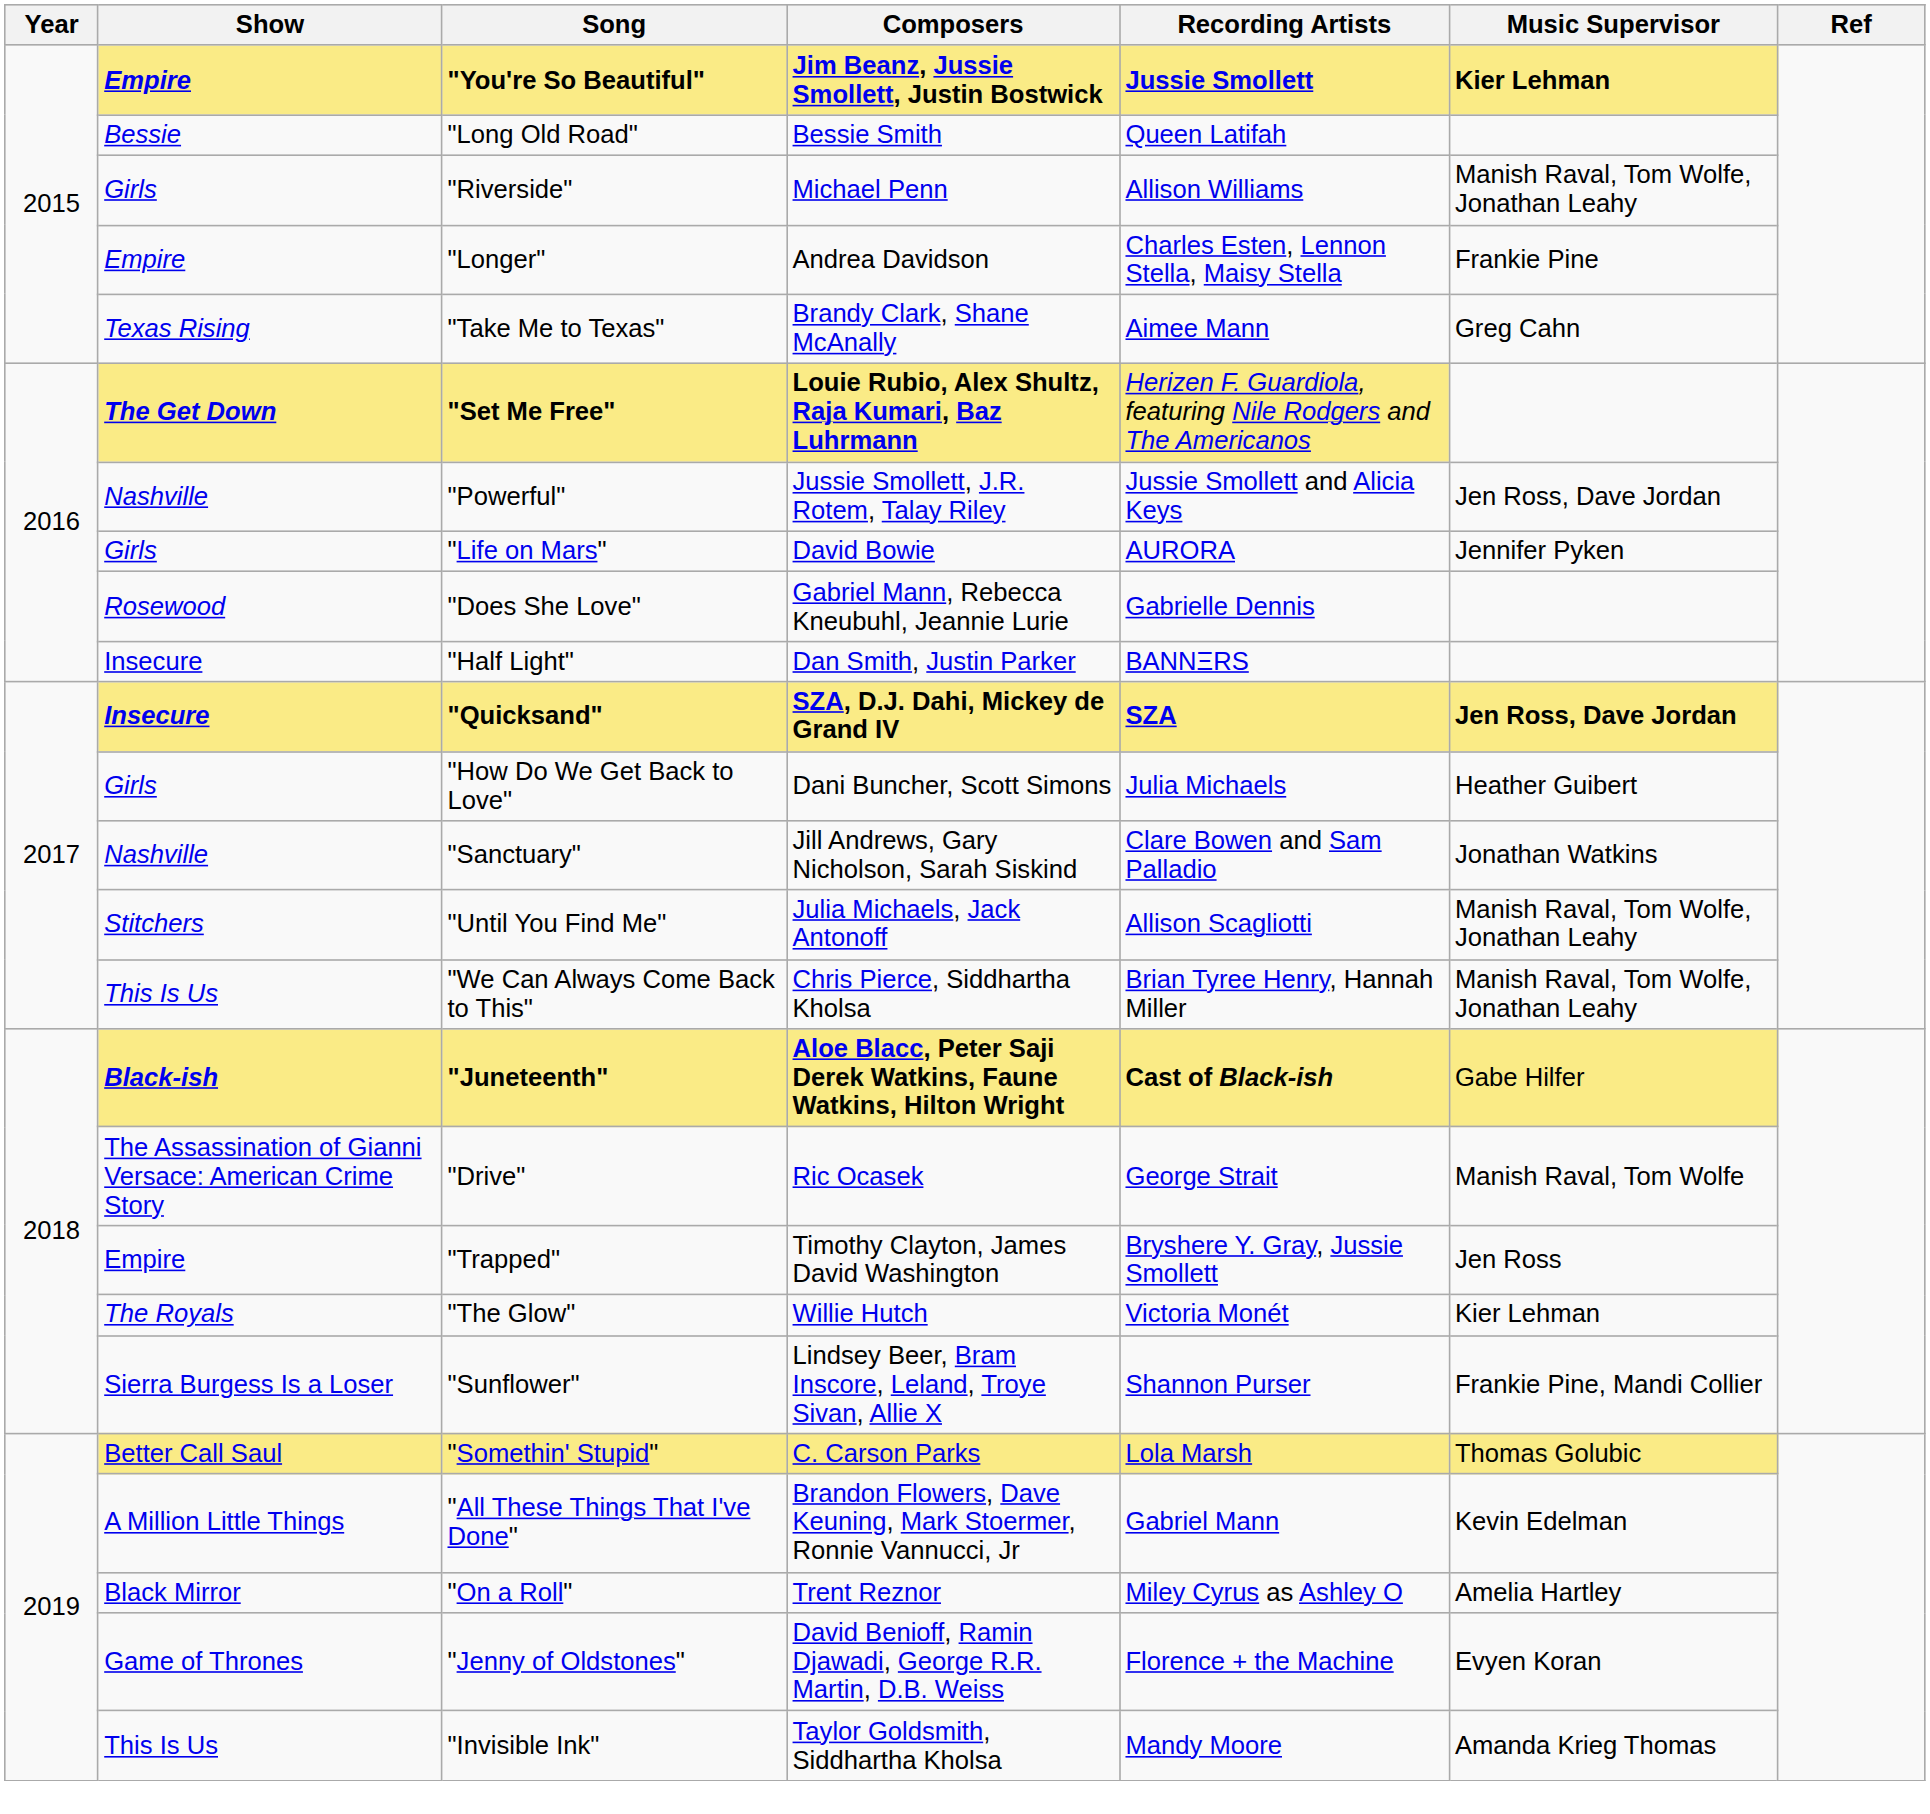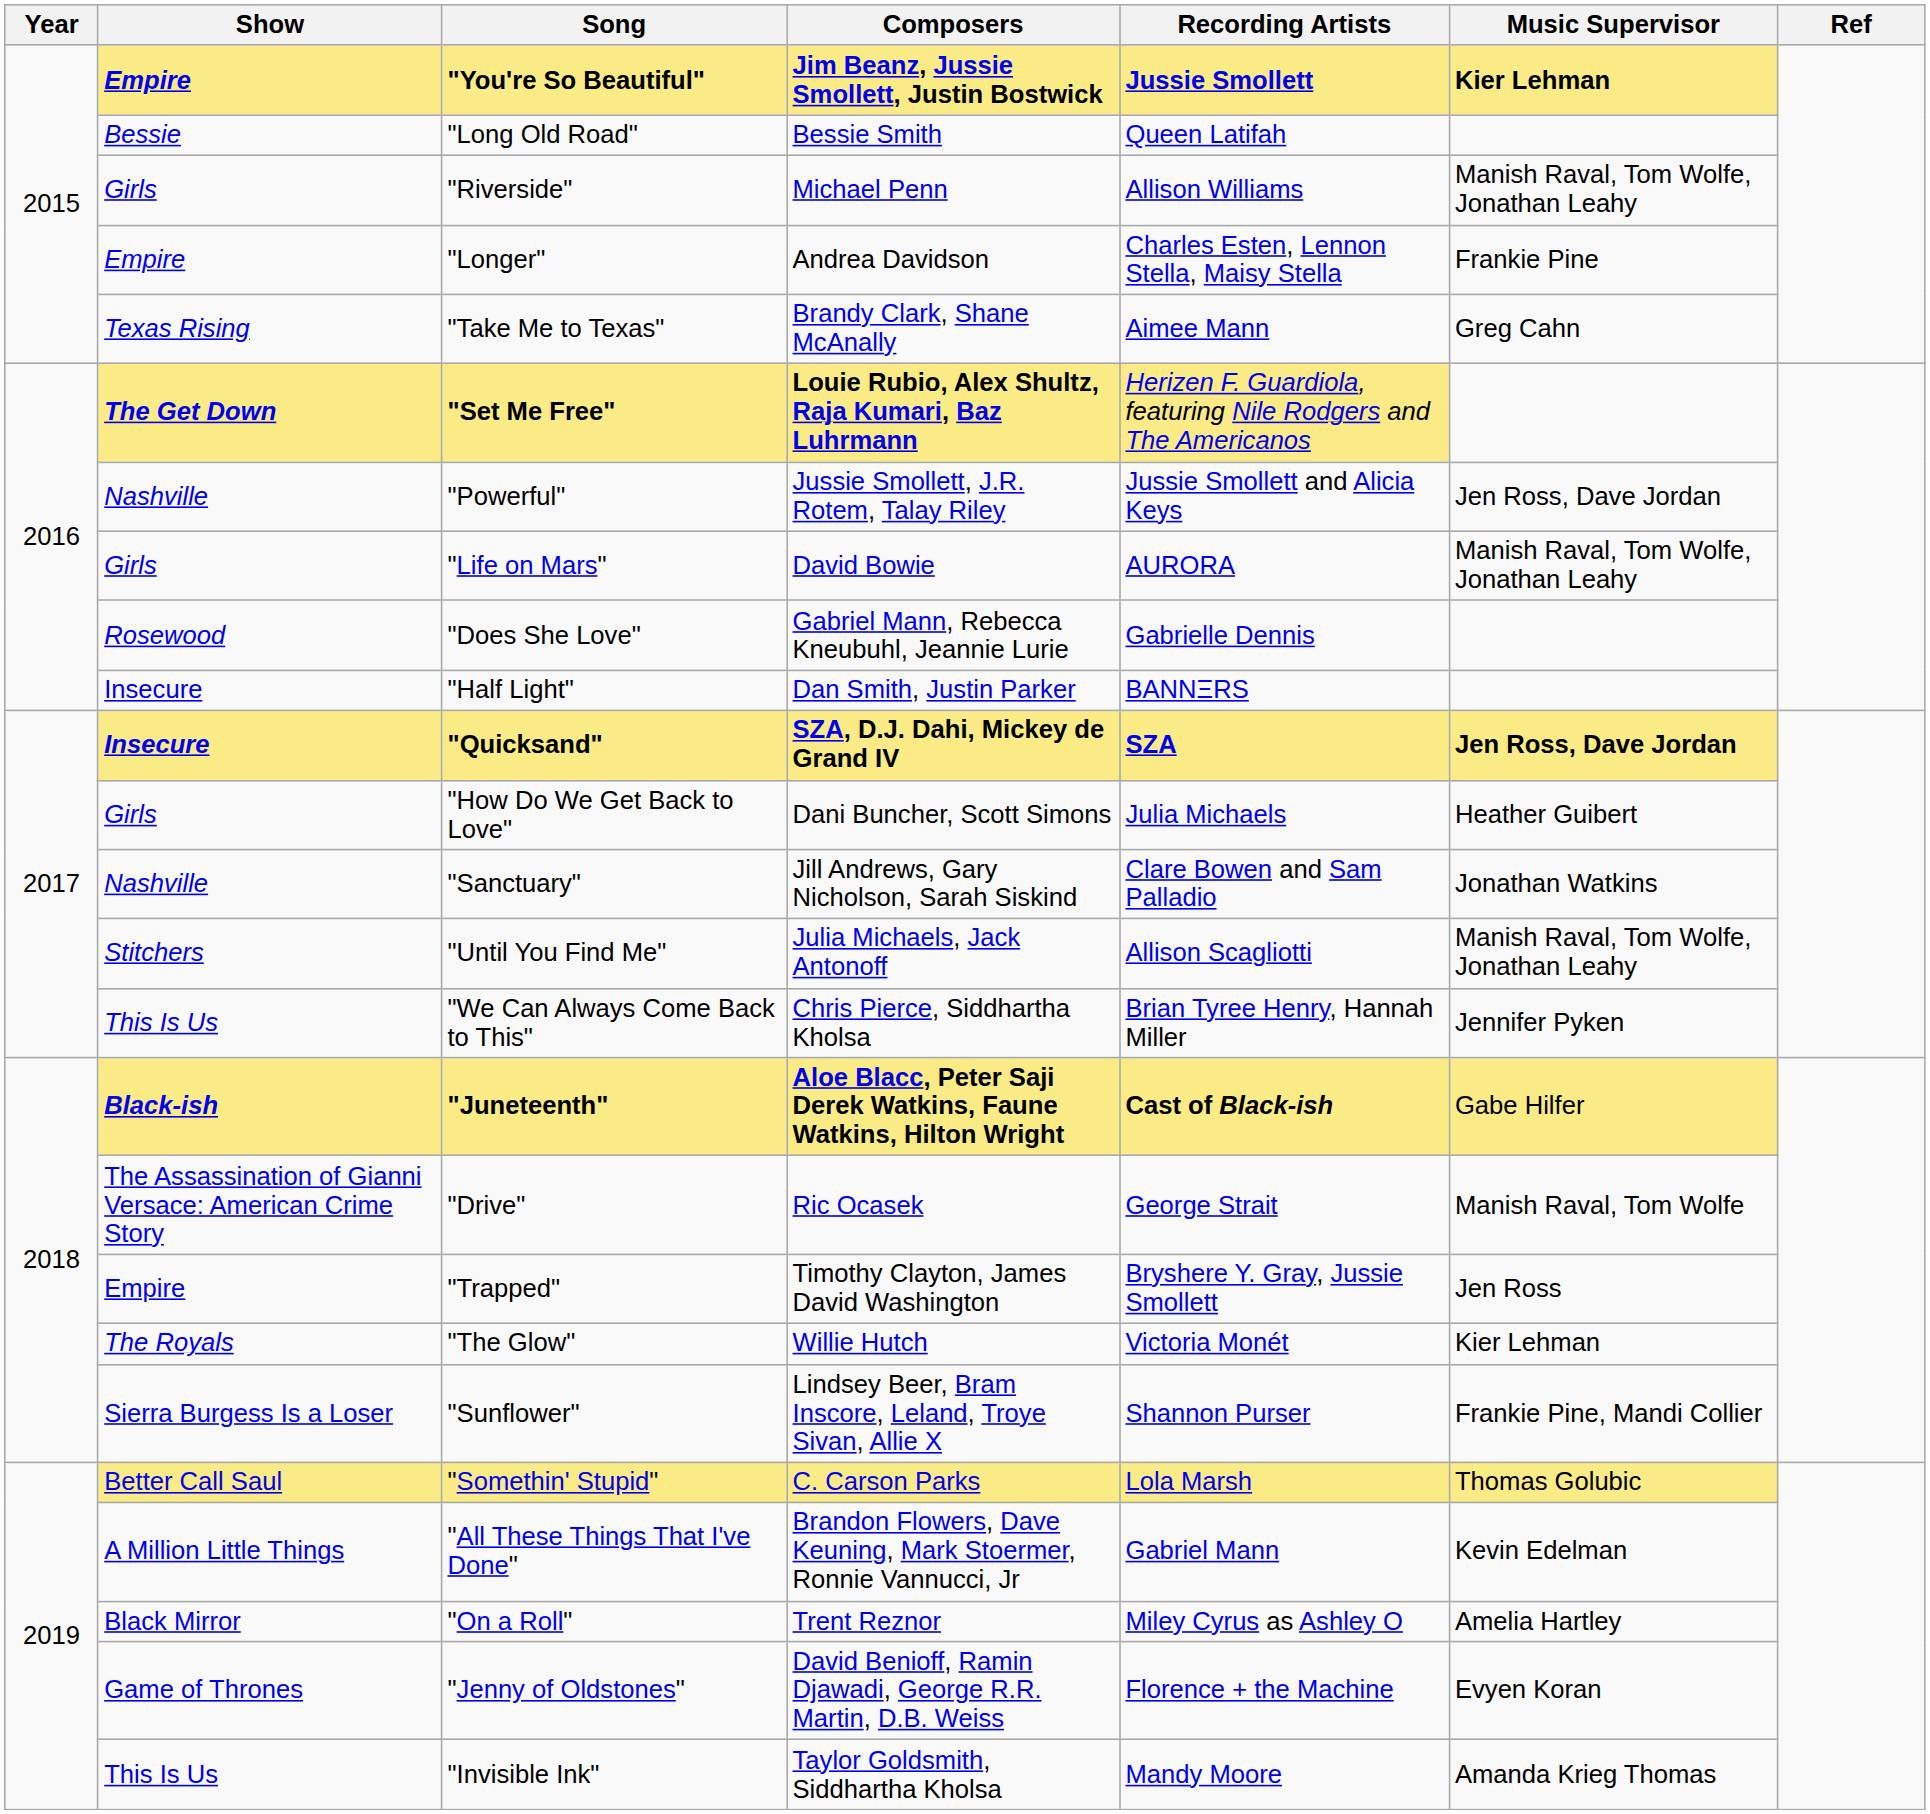"Life on Mars" | Music Supervisor: Jennifer Pyken -> Manish Raval, Tom Wolfe, Jonathan Leahy
"We Can Always Come Back to This" | Music Supervisor: Manish Raval, Tom Wolfe, Jonathan Leahy -> Jennifer Pyken
